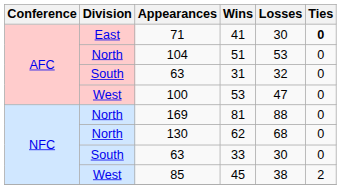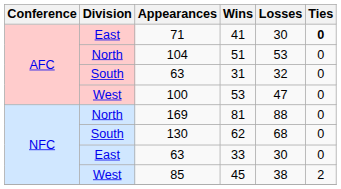62 | Division: North -> South
33 | Division: South -> East
